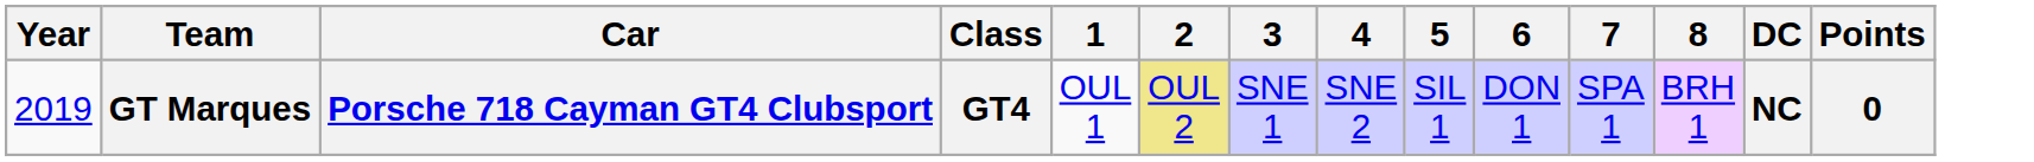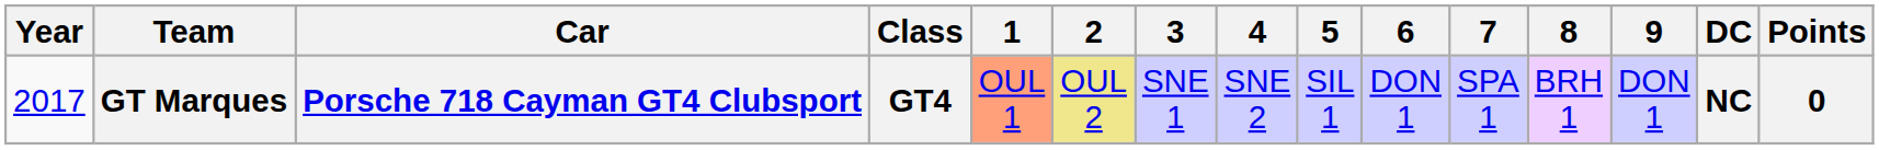+ column: 9 | DON 1
GT Marques | Year: 2019 -> 2017
GT Marques | 1: no background -> lightsalmon background
